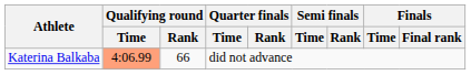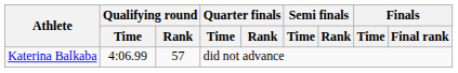Katerina Balkaba | Qualifying round / Time: lightsalmon background -> no background
Katerina Balkaba | Qualifying round / Rank: 66 -> 57
